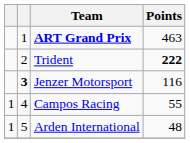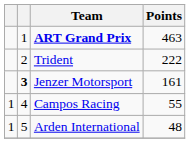Trident | Points: bold -> normal
Jenzer Motorsport | Points: 116 -> 161
